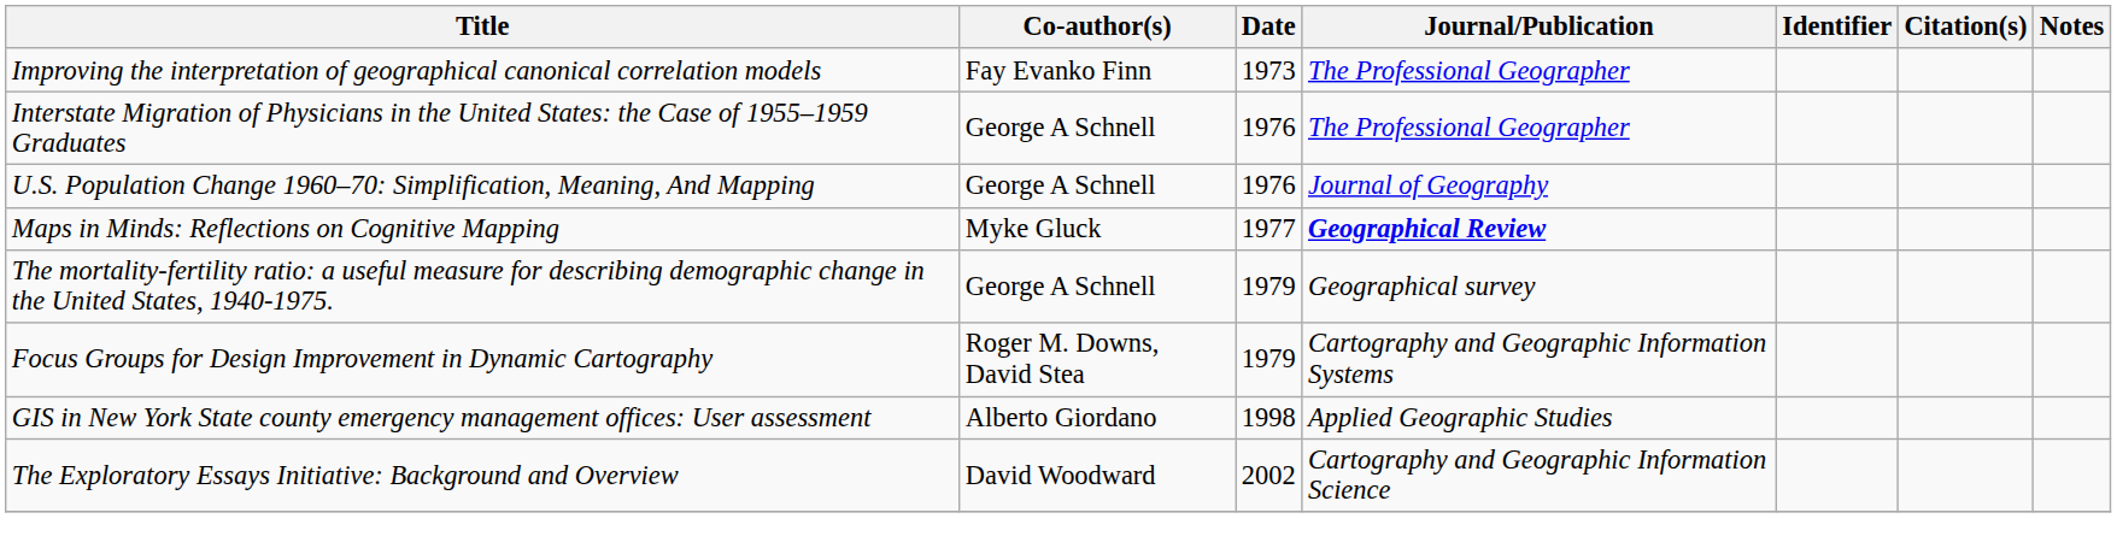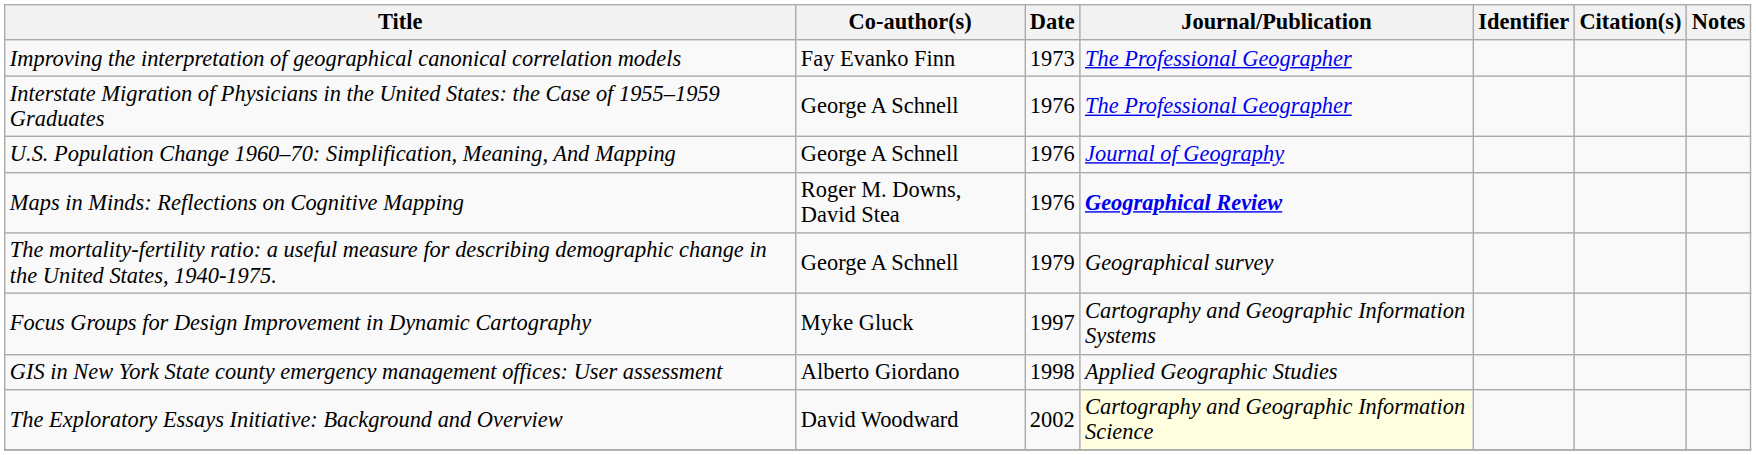Maps in Minds: Reflections on Cognitive Mapping | Co-author(s): Myke Gluck -> Roger M. Downs, David Stea
Maps in Minds: Reflections on Cognitive Mapping | Date: 1977 -> 1976
Focus Groups for Design Improvement in Dynamic Cartography | Co-author(s): Roger M. Downs, David Stea -> Myke Gluck
Focus Groups for Design Improvement in Dynamic Cartography | Date: 1979 -> 1997
The Exploratory Essays Initiative: Background and Overview | Journal/Publication: no background -> lightyellow background
